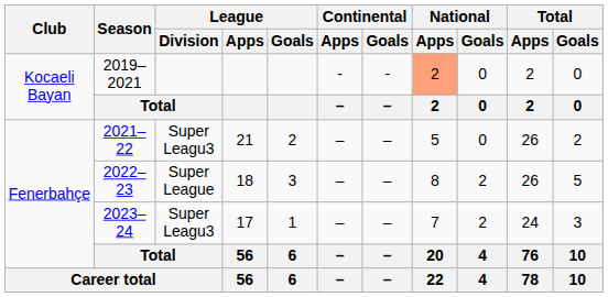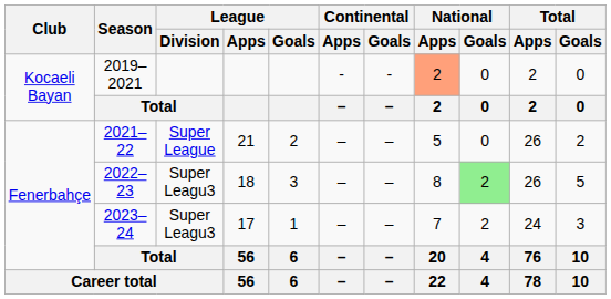2021–22 | League / Division: Super Leagu3 -> Super League
2022–23 | League / Division: Super League -> Super Leagu3
2022–23 | National / Goals: no background -> lightgreen background
